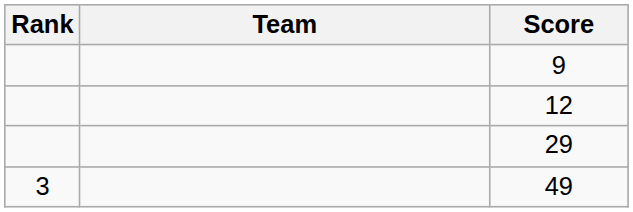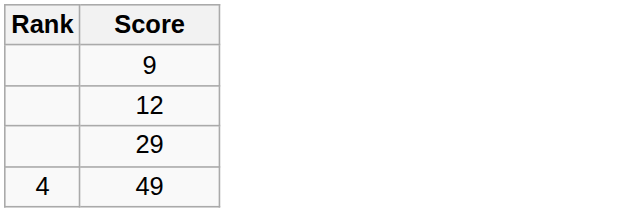- column: Team
49 | Rank: 3 -> 4
